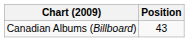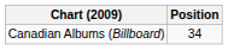Canadian Albums (Billboard) | Position: 43 -> 34
